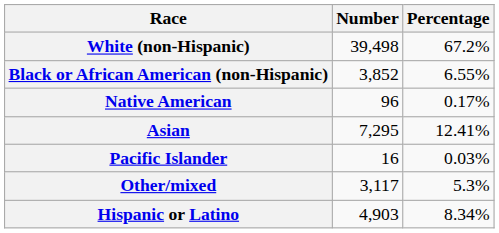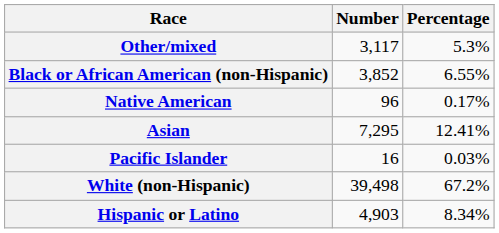rows swapped: White (non-Hispanic) <-> Other/mixed
